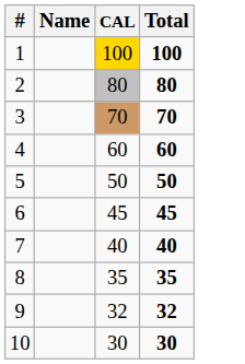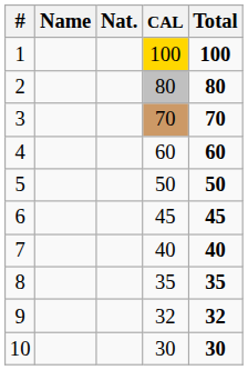+ column: Nat.
